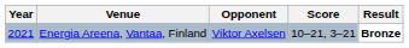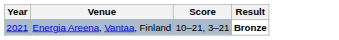- column: Opponent | Viktor Axelsen
